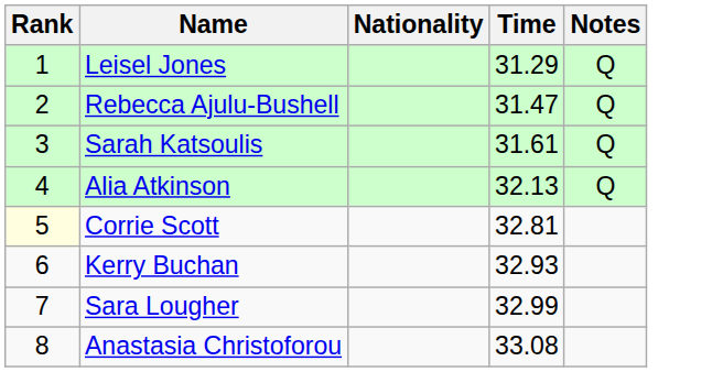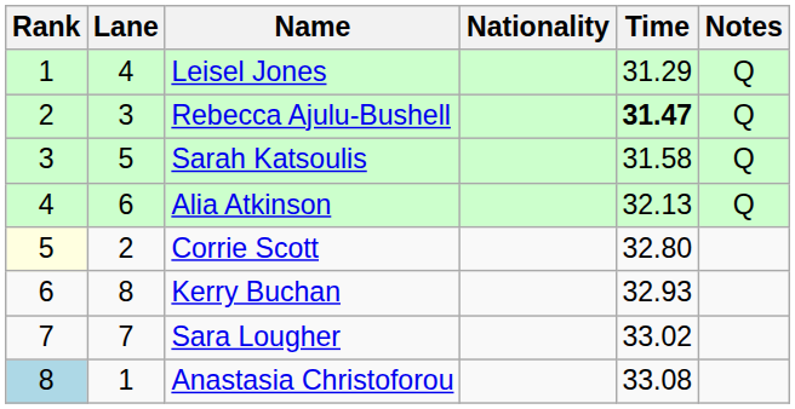+ column: Lane | 4 | 3 | 5 | 6 | 2 | 8 | 7 | 1
Rebecca Ajulu-Bushell | Time: normal -> bold
Sarah Katsoulis | Time: 31.61 -> 31.58
Corrie Scott | Time: 32.81 -> 32.80
Sara Lougher | Time: 32.99 -> 33.02
Anastasia Christoforou | Rank: no background -> lightblue background
